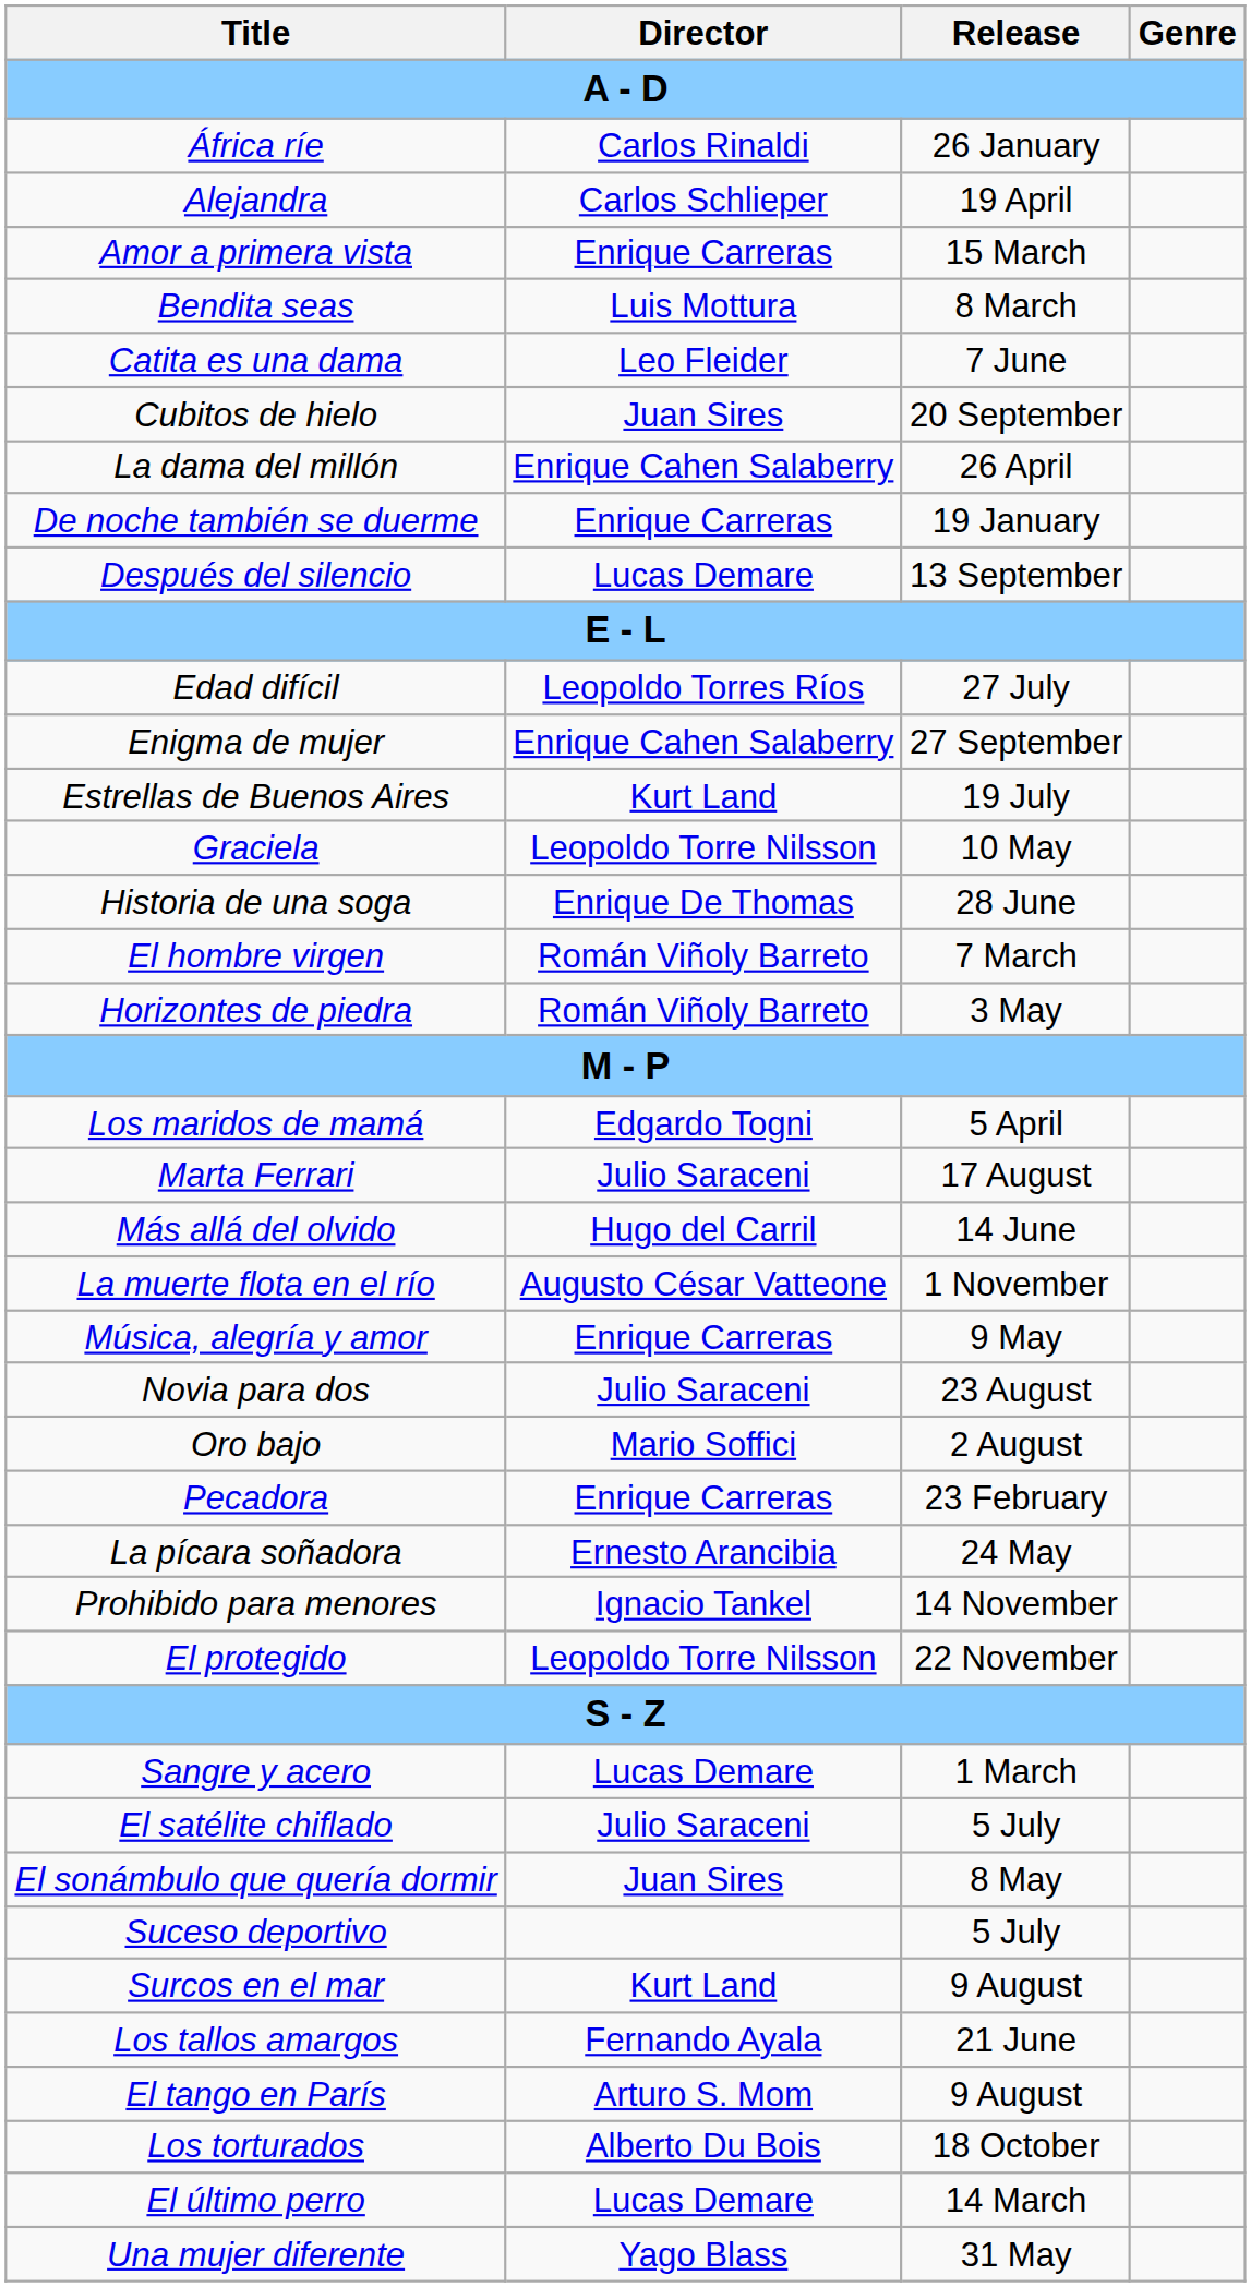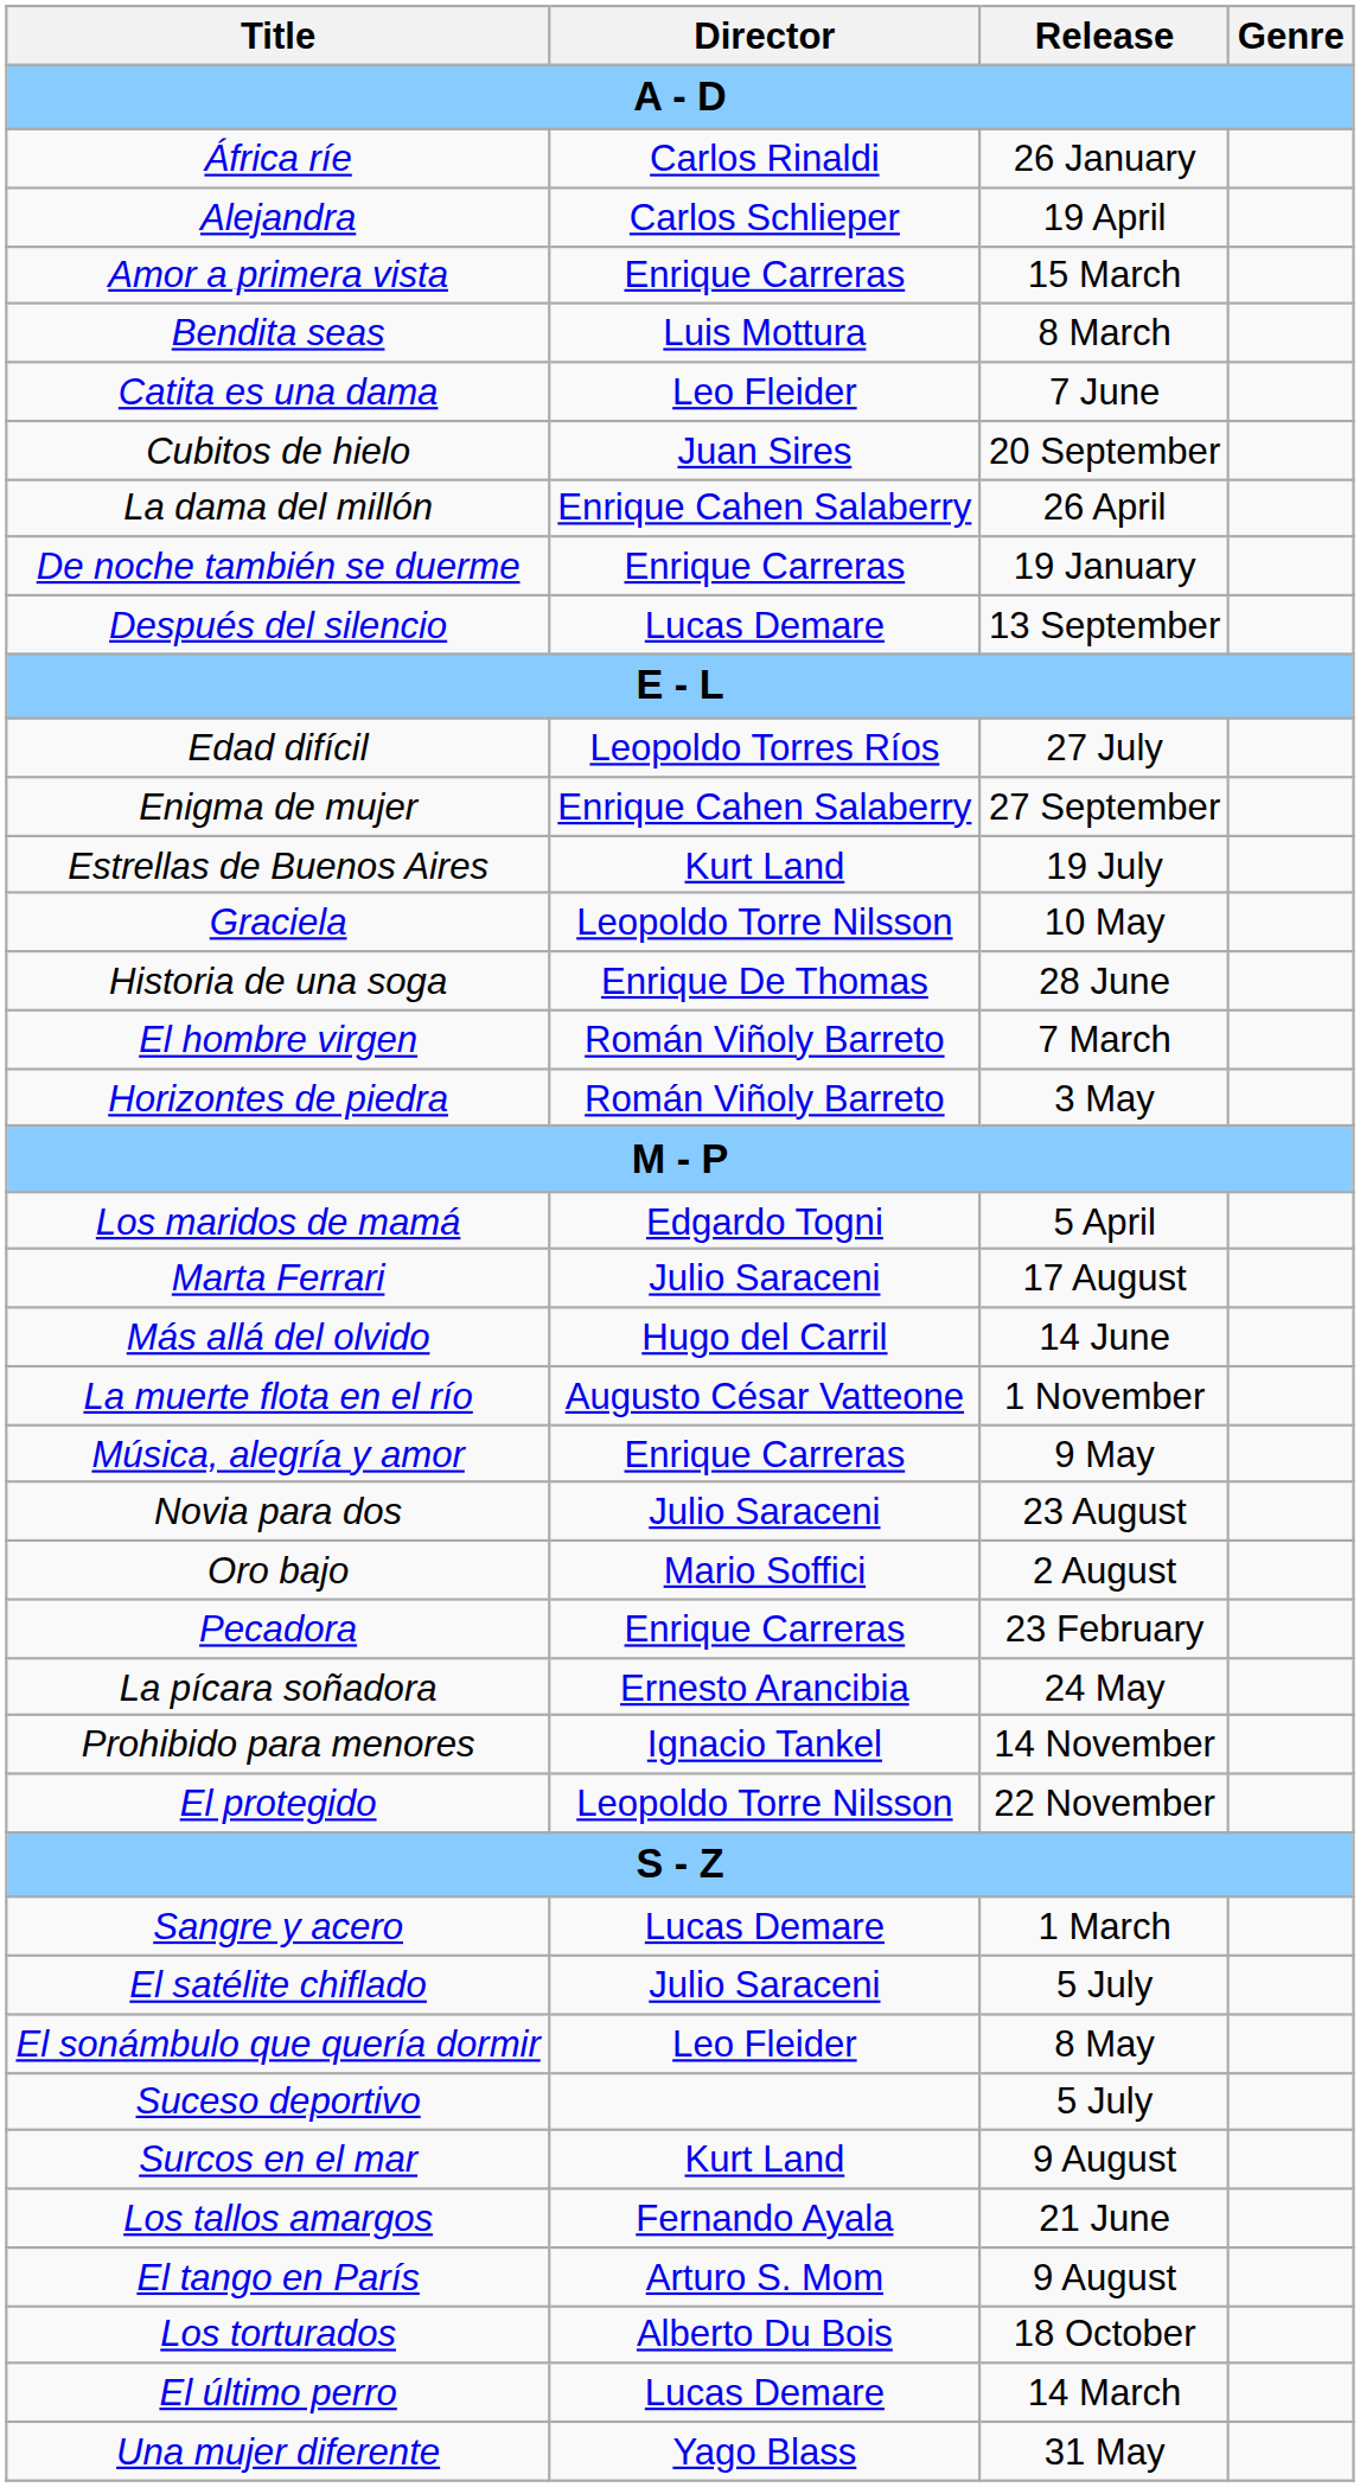El sonámbulo que quería dormir | Director: Juan Sires -> Leo Fleider
